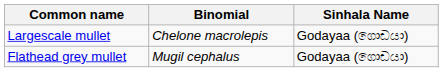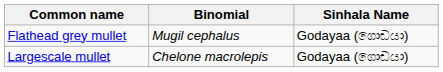rows swapped: Largescale mullet <-> Flathead grey mullet
